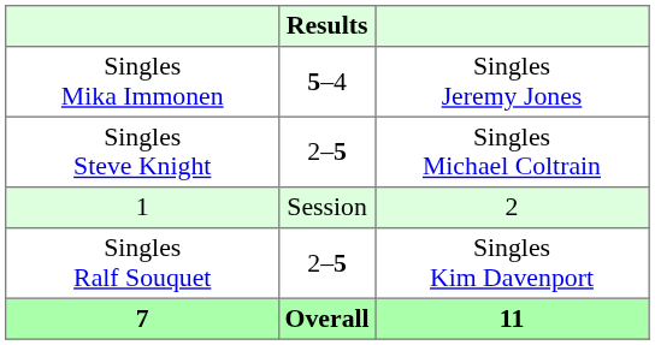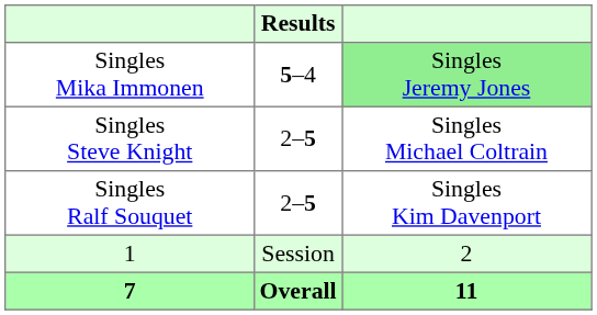Singles Mika Immonen | column 3: no background -> lightgreen background
rows swapped: Singles Ralf Souquet <-> 1
